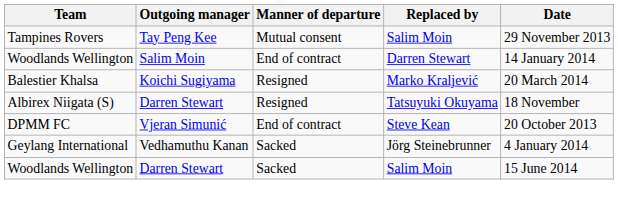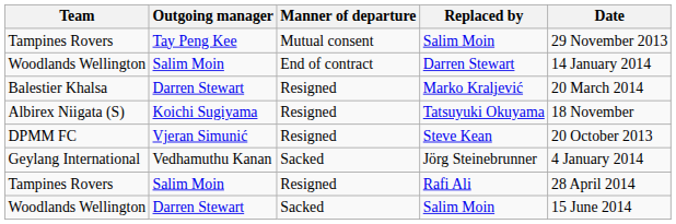Marko Kraljević | Outgoing manager: Koichi Sugiyama -> Darren Stewart
Tatsuyuki Okuyama | Outgoing manager: Darren Stewart -> Koichi Sugiyama
Steve Kean | Manner of departure: End of contract -> Resigned
+ row: Tampines Rovers | Salim Moin | Resigned | Rafi Ali | 28 April 2014
